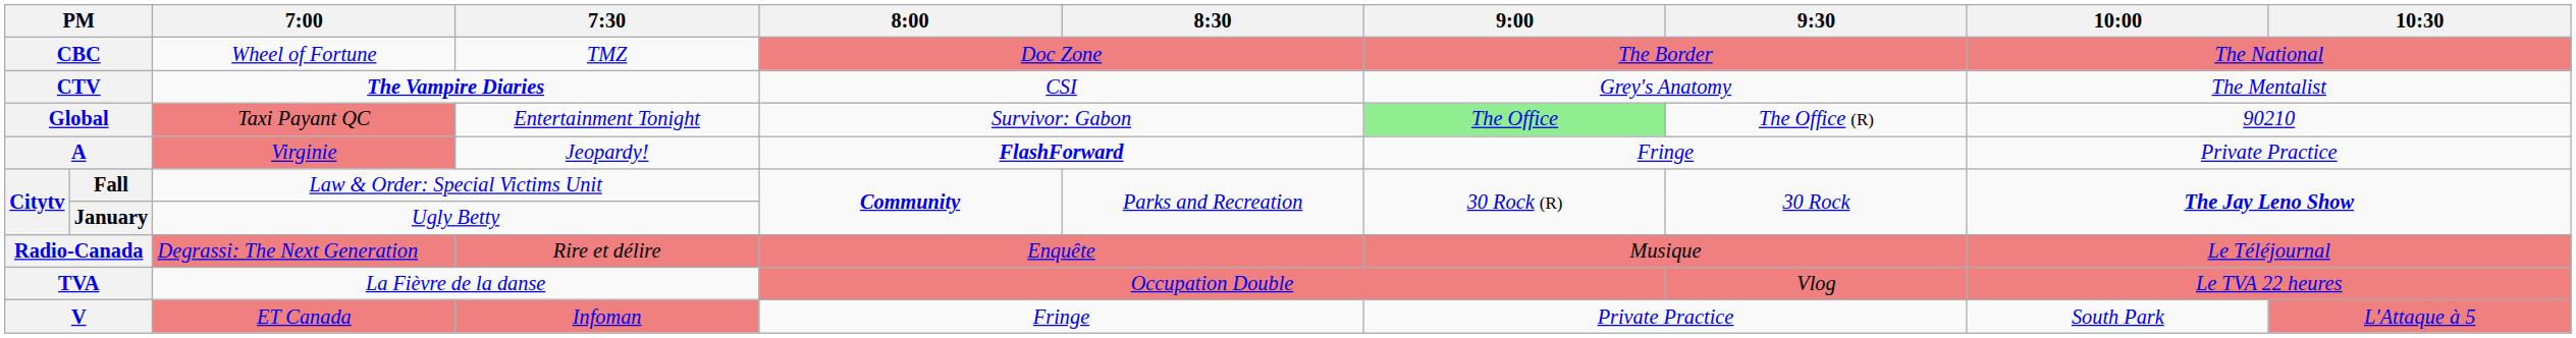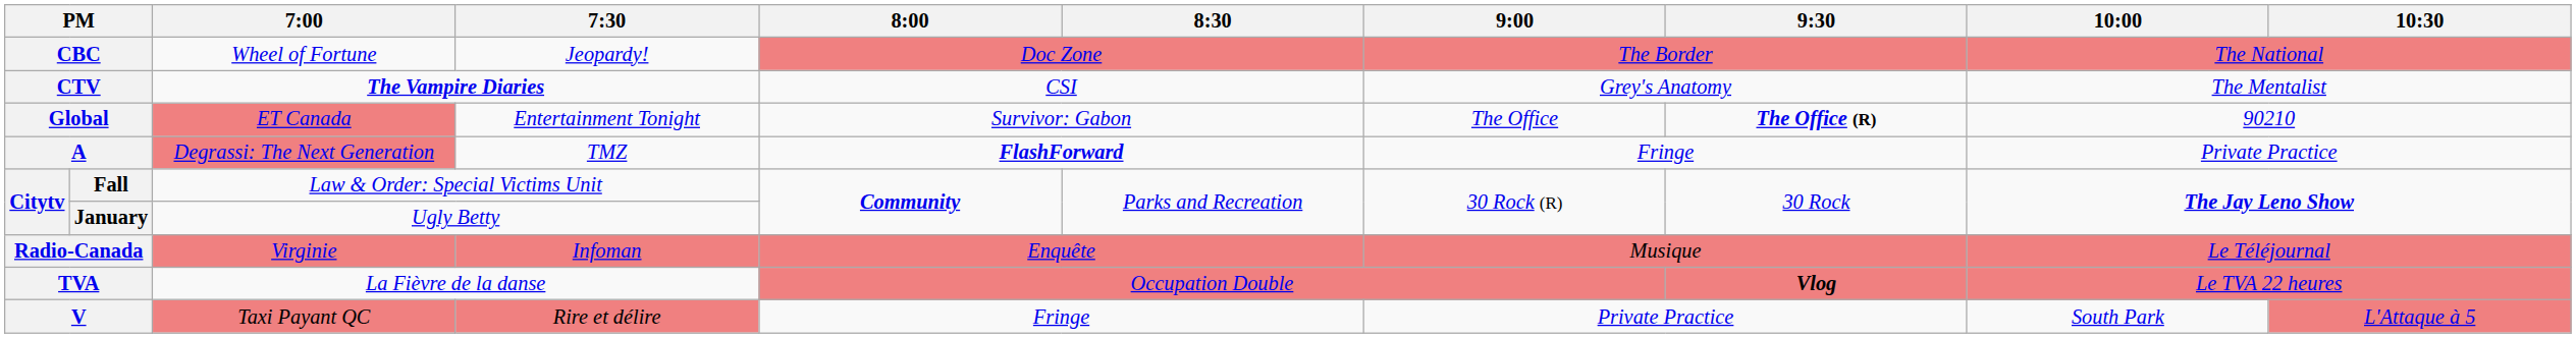CBC | 7:30: TMZ -> Jeopardy!
Global | 7:00: Taxi Payant QC -> ET Canada
Global | 9:00: lightgreen background -> no background
Global | 9:30: normal -> bold
A | 7:00: Virginie -> Degrassi: The Next Generation
A | 7:30: Jeopardy! -> TMZ
Radio-Canada | 7:00: Degrassi: The Next Generation -> Virginie
Radio-Canada | 7:30: Rire et délire -> Infoman
TVA | 9:30: normal -> bold
V | 7:00: ET Canada -> Taxi Payant QC
V | 7:30: Infoman -> Rire et délire
